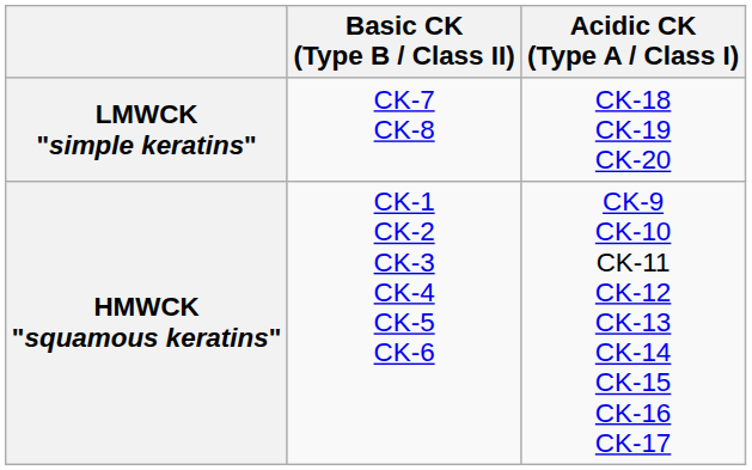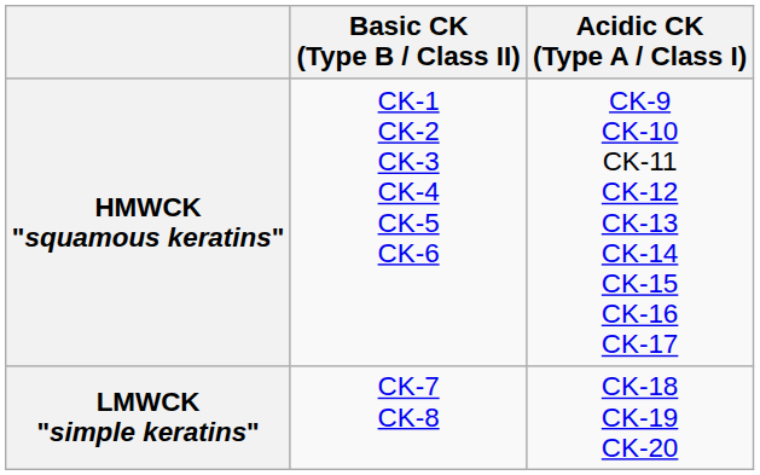rows swapped: HMWCK "squamous keratins" <-> LMWCK "simple keratins"
